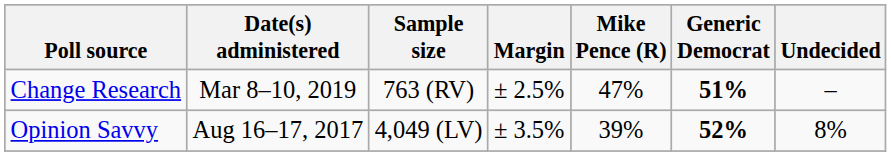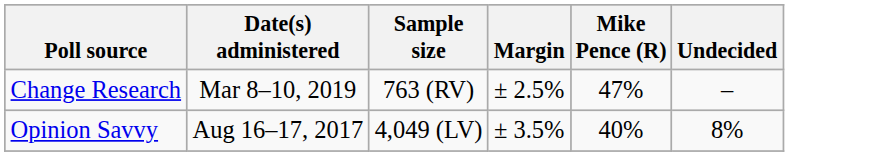- column: Generic Democrat | 51% | 52%
Opinion Savvy | Mike Pence (R): 39% -> 40%
